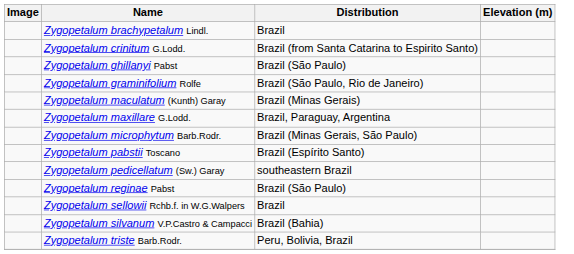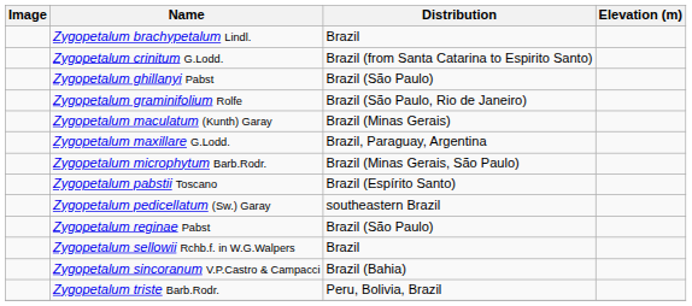- row: Zygopetalum silvanum V.P.Castro & Campacci | Brazil (Bahia)
+ row: Zygopetalum sincoranum V.P.Castro & Campacci | Brazil (Bahia)
